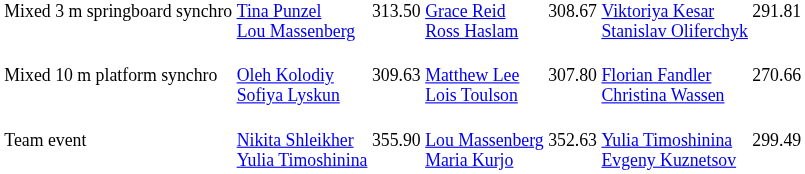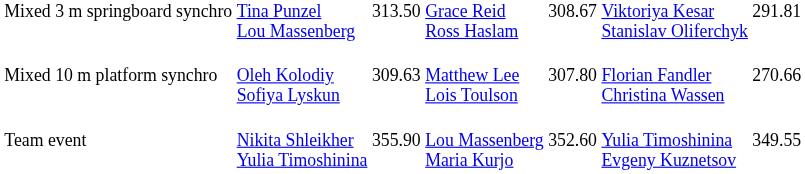Team event | column 5: 352.63 -> 352.60
Team event | column 7: 299.49 -> 349.55
